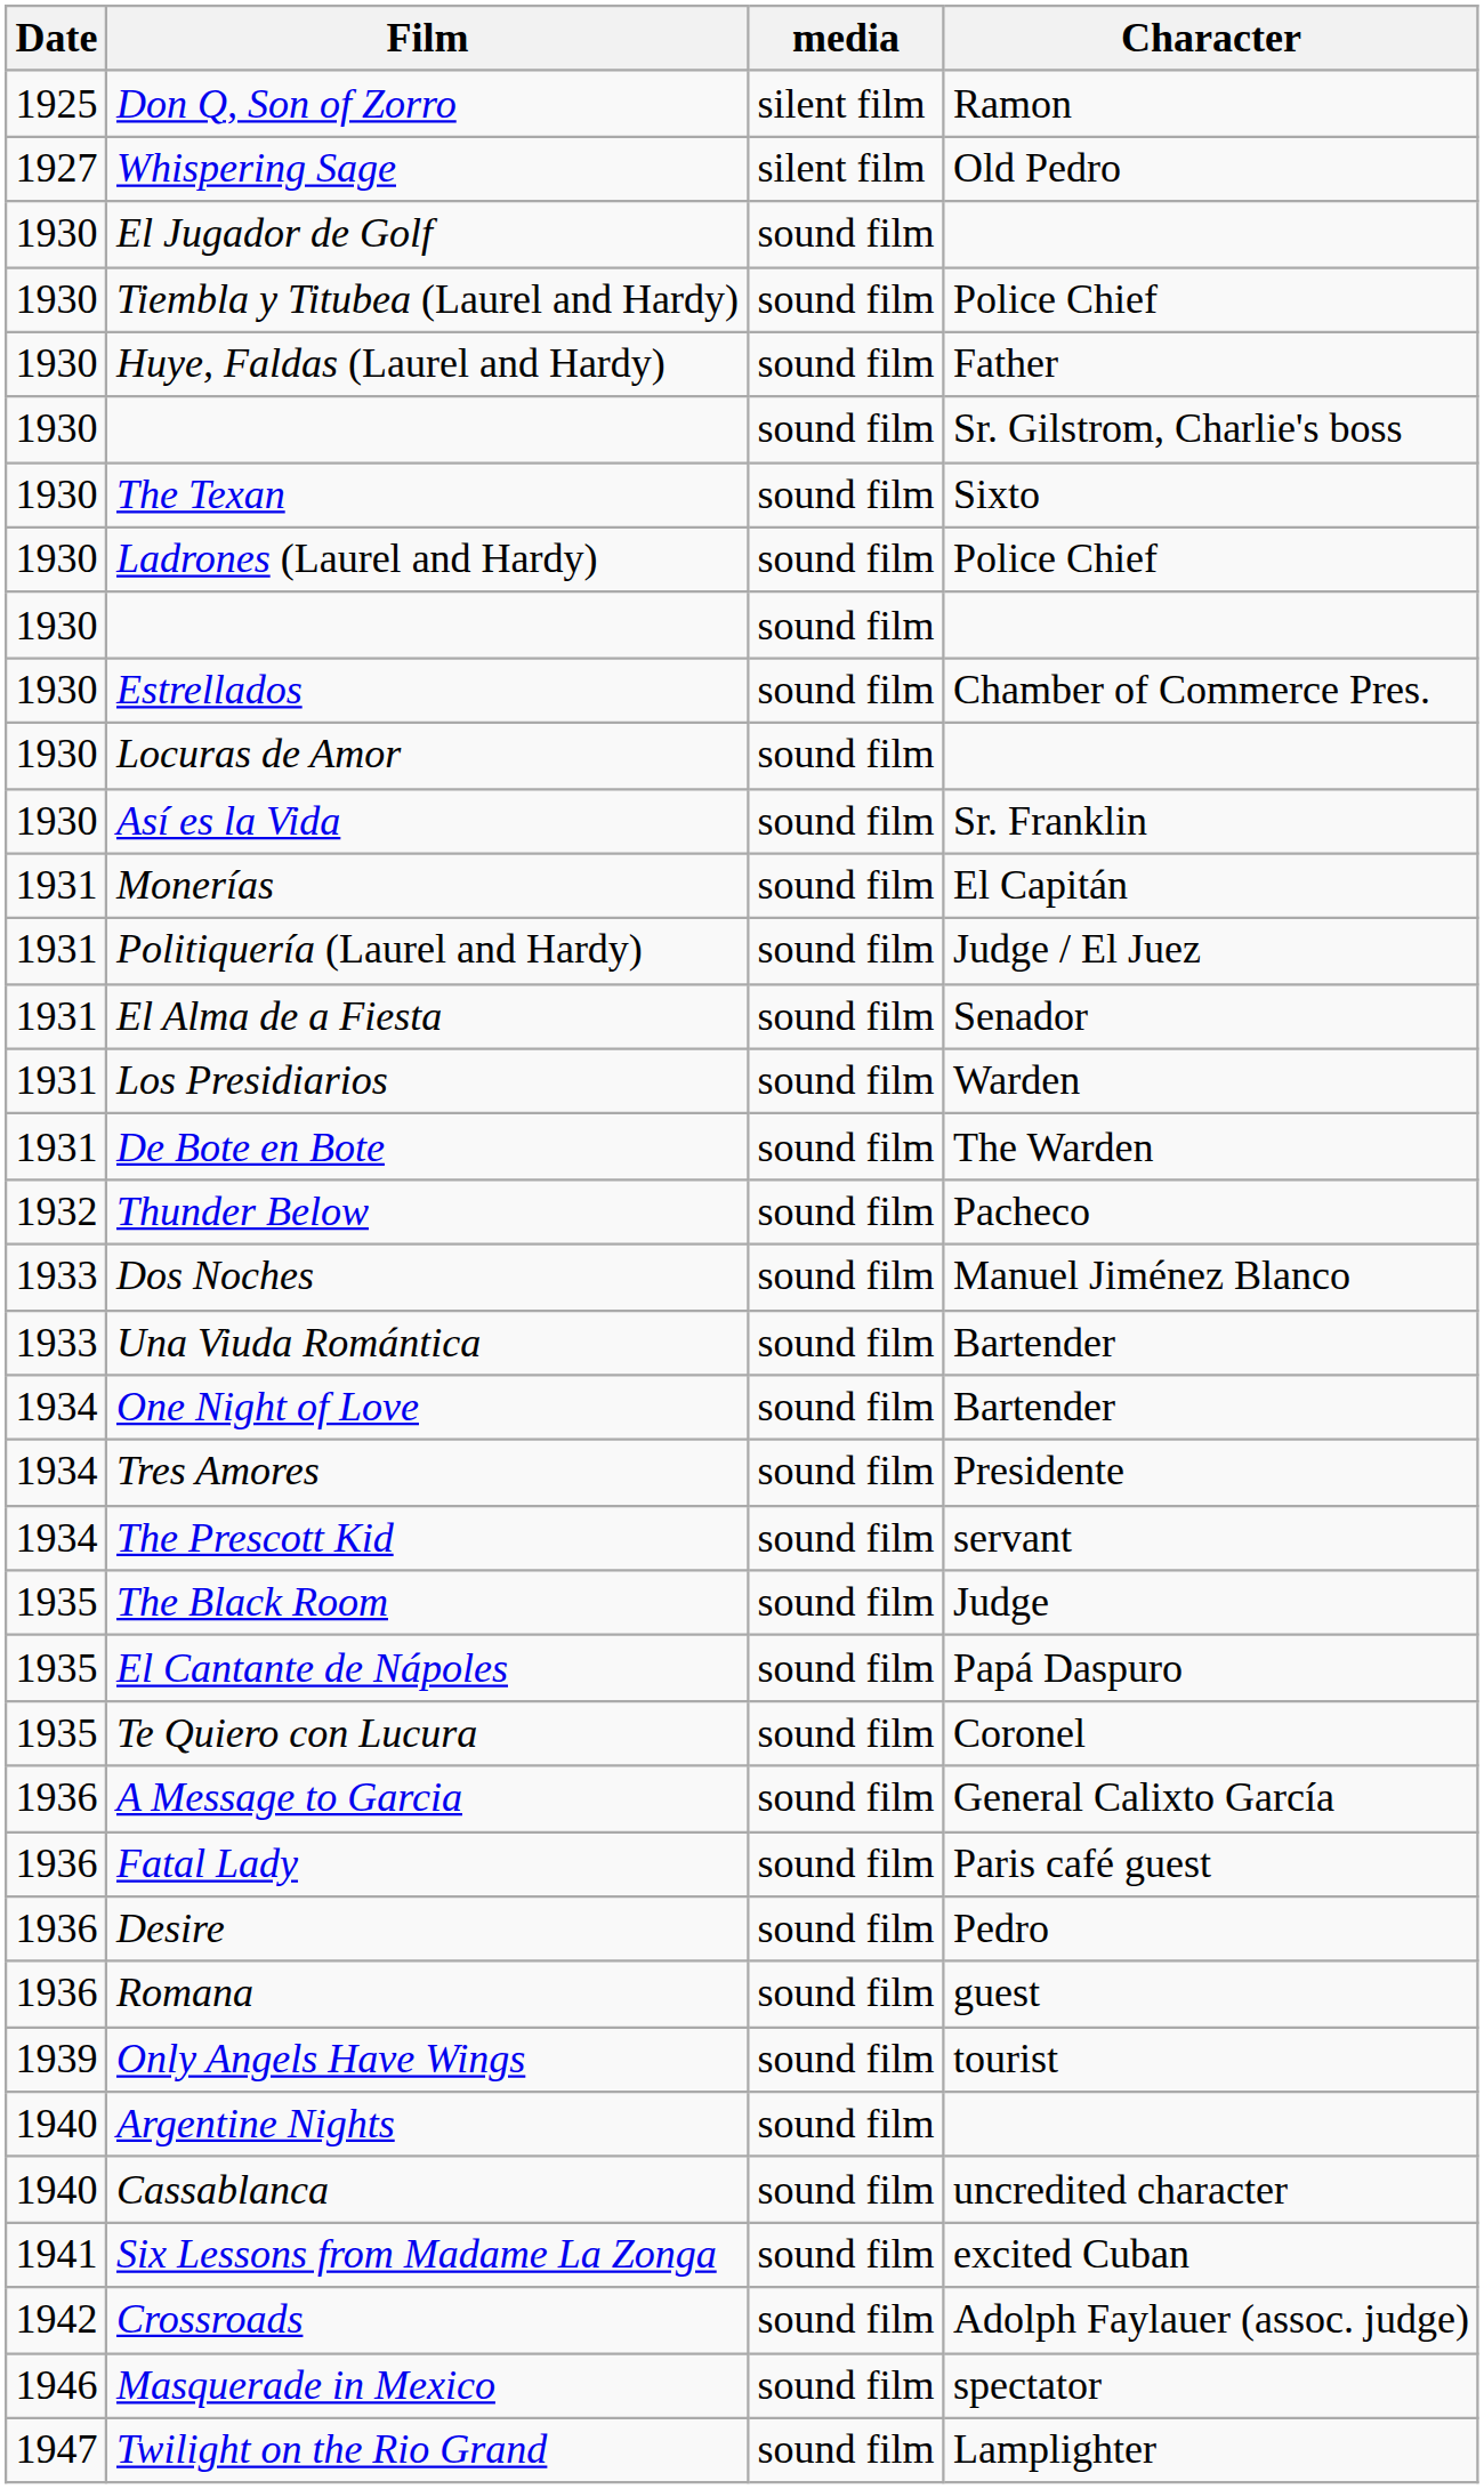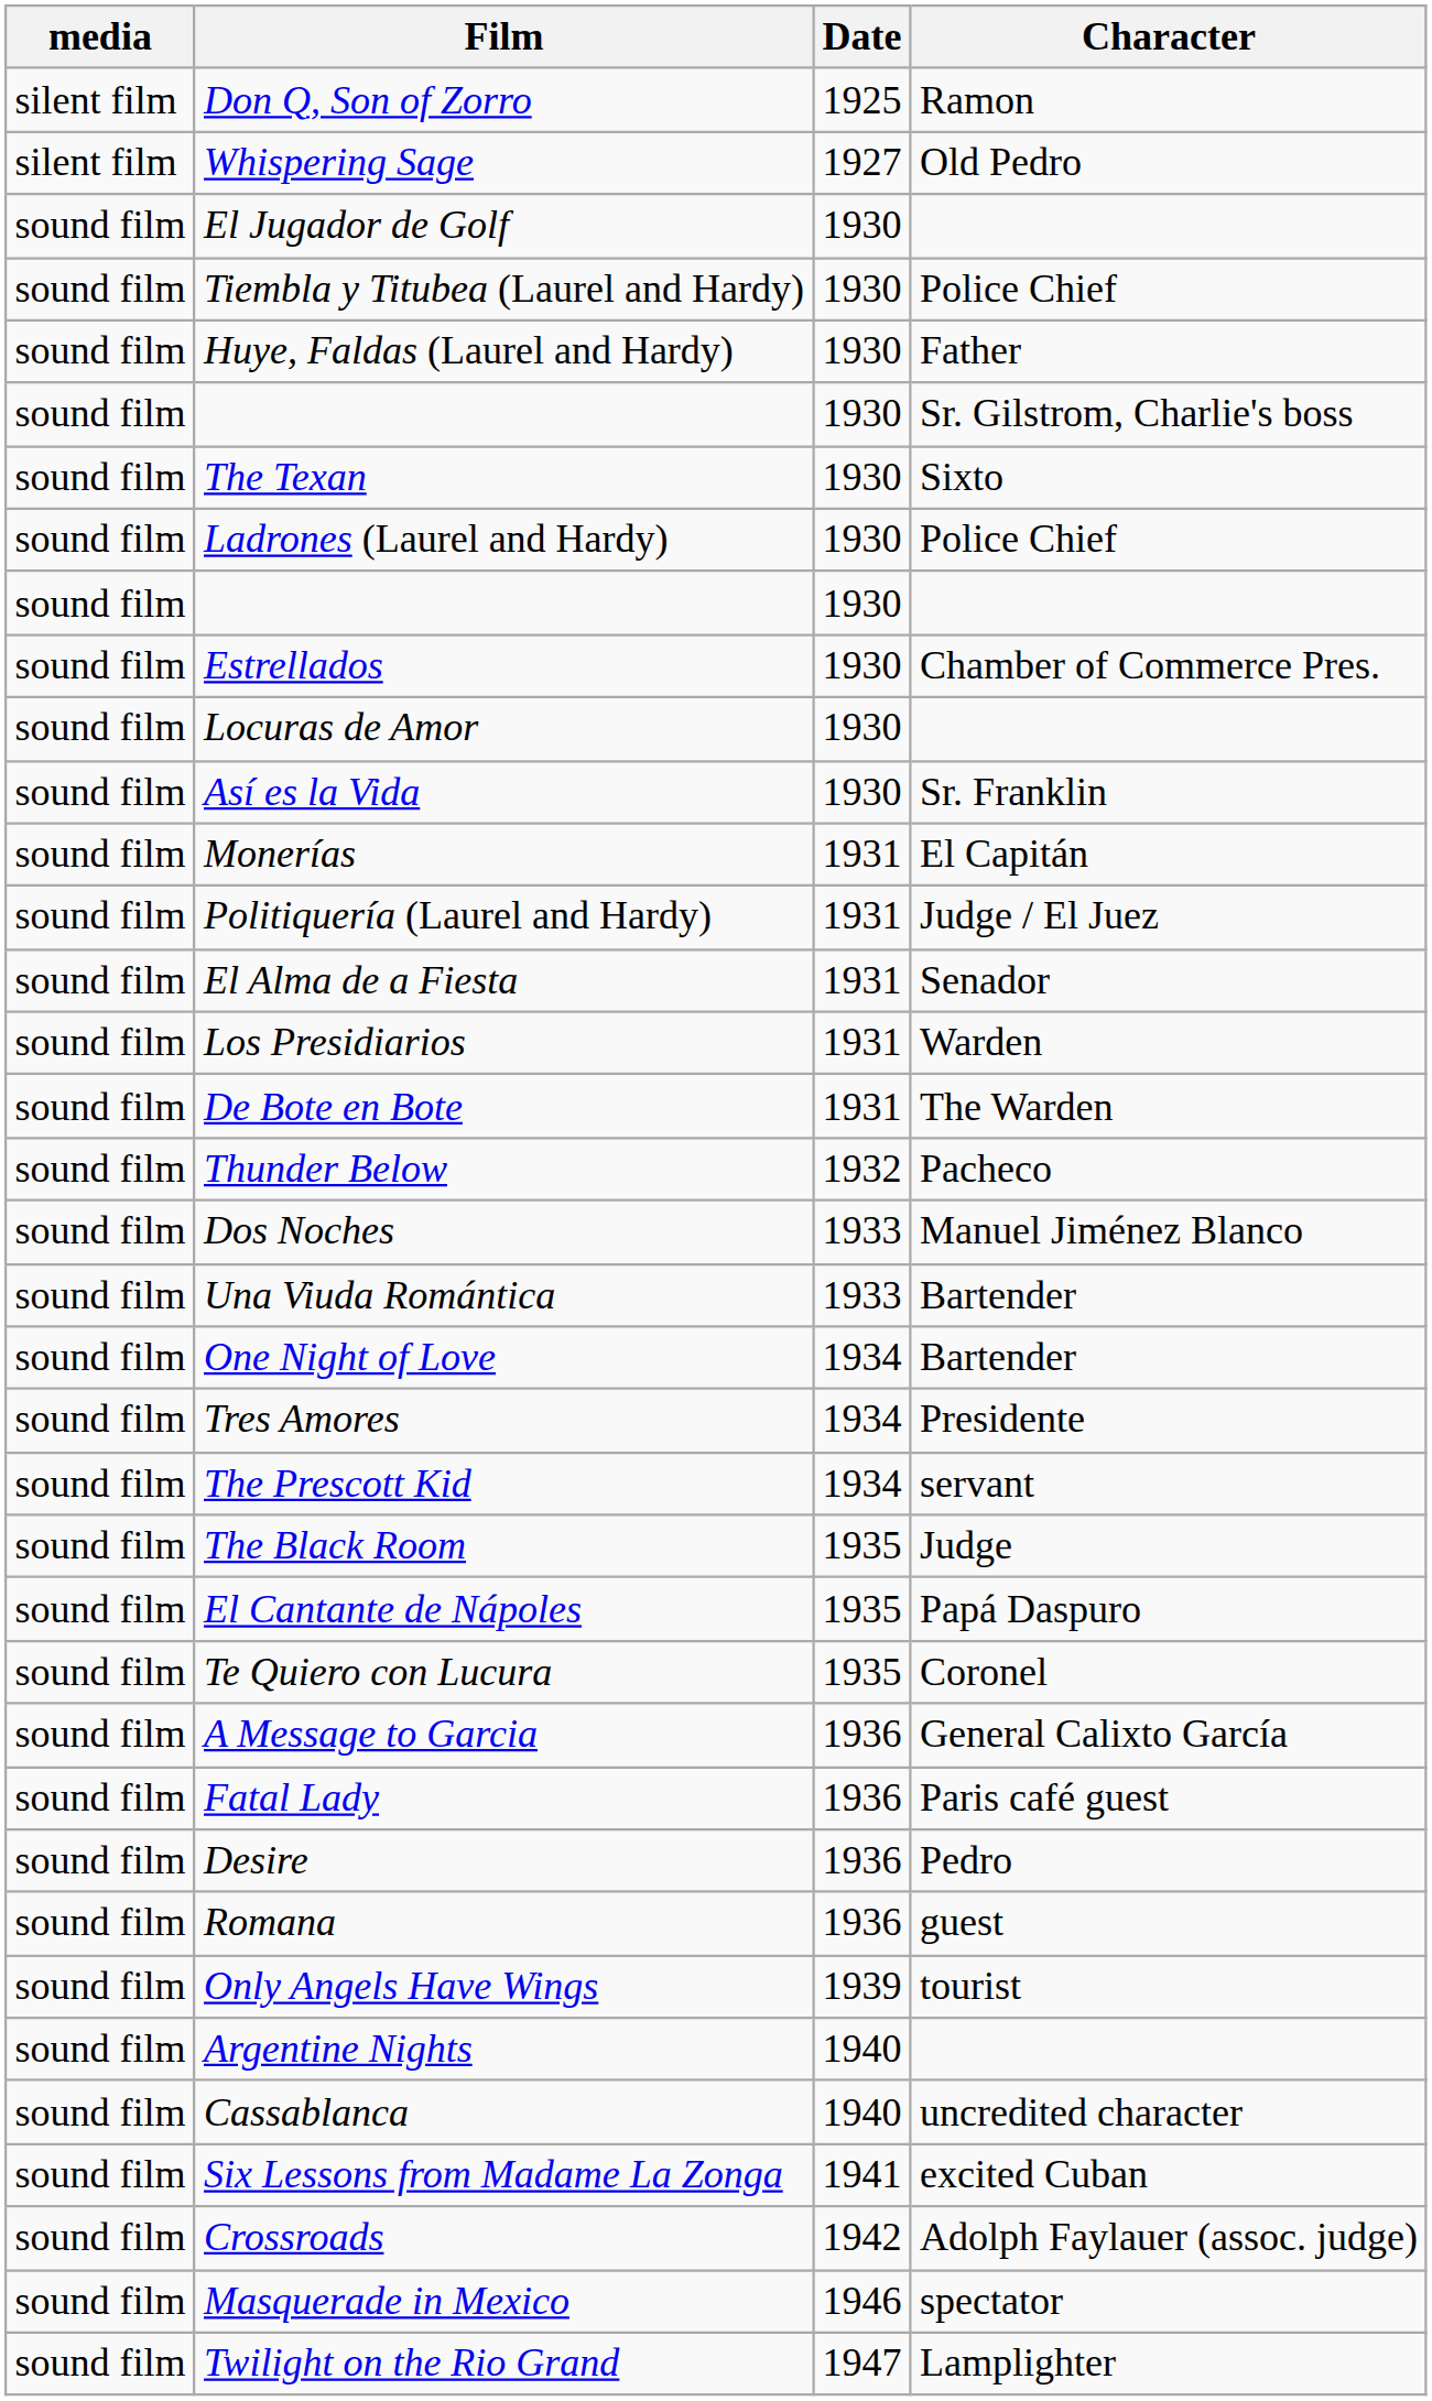columns swapped: Date <-> media
